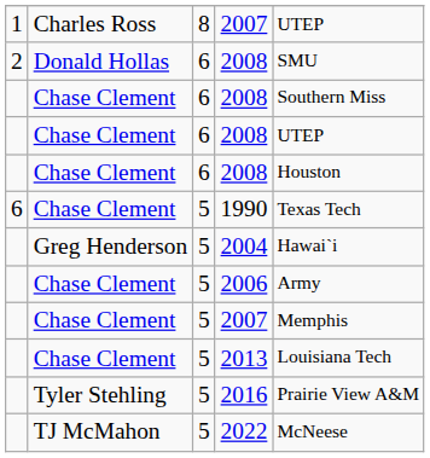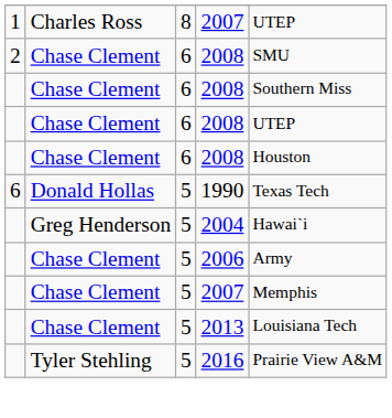2 / 2008 | column 2: Donald Hollas -> Chase Clement
1990 | column 2: Chase Clement -> Donald Hollas
- row: TJ McMahon | 5 | 2022 | McNeese
